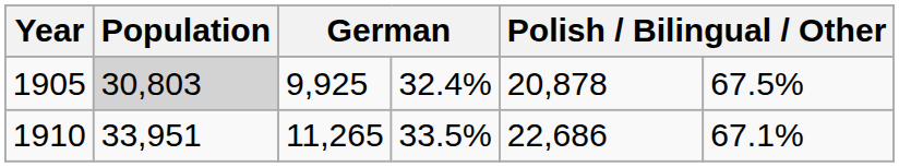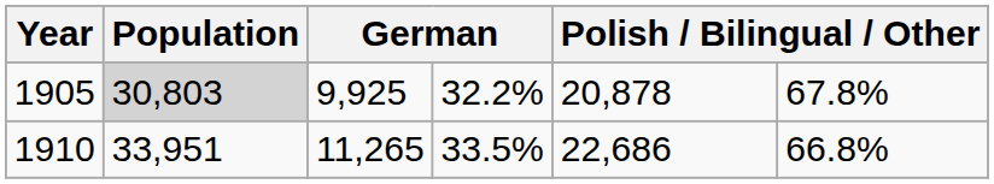1905 | column 4: 32.4% -> 32.2%
1905 | column 6: 67.5% -> 67.8%
1910 | column 6: 67.1% -> 66.8%
